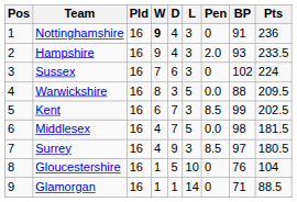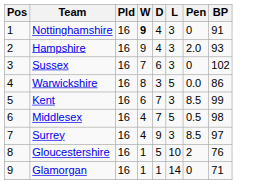- column: Pts | 236 | 233.5 | 224 | 209.5 | 202.5 | 181.5 | 180.5 | 104 | 88.5
Warwickshire | BP: 88 -> 86
Middlesex | Pen: 0.0 -> 0.5
Gloucestershire | Pen: 0 -> 2
